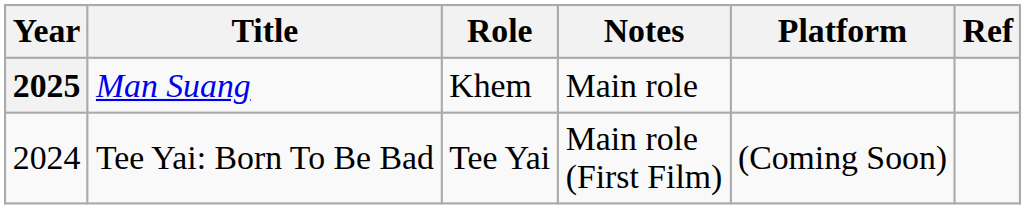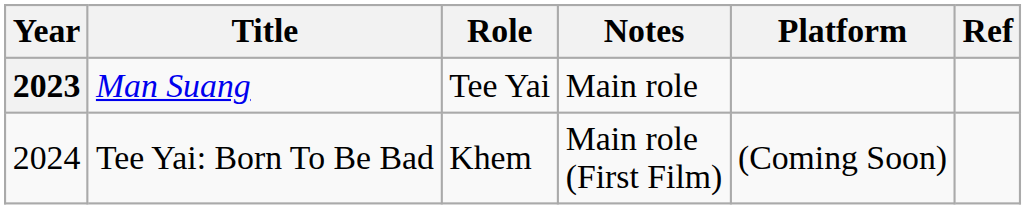Man Suang | Year: 2025 -> 2023
Man Suang | Role: Khem -> Tee Yai
Tee Yai: Born To Be Bad | Role: Tee Yai -> Khem
